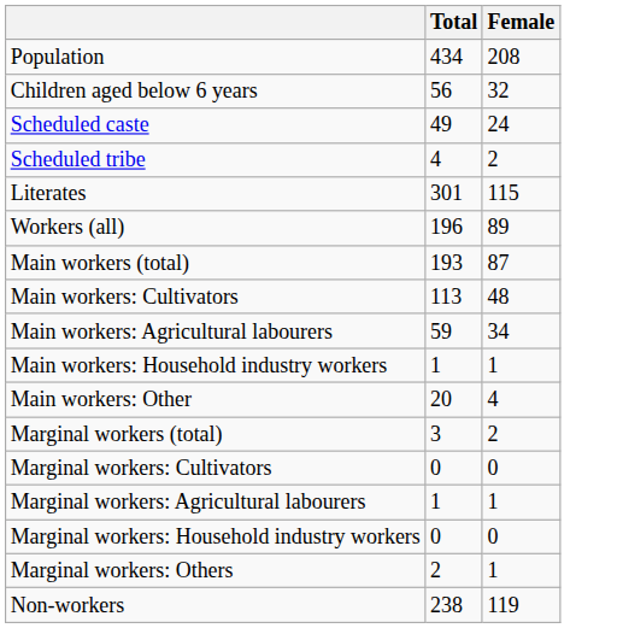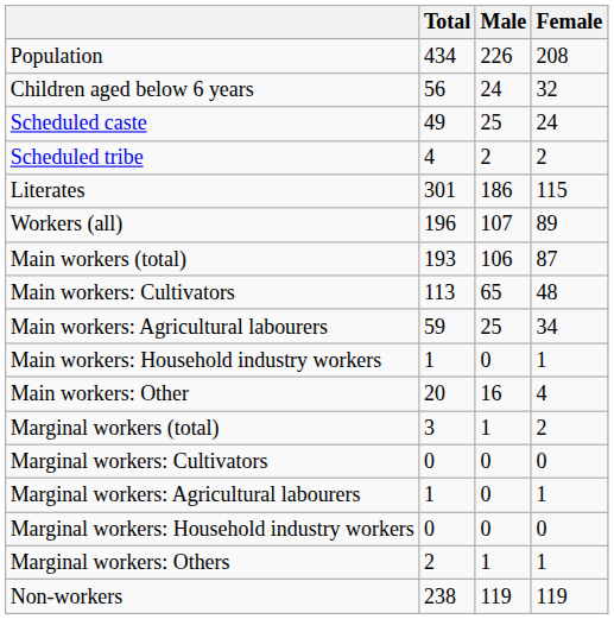+ column: Male | 226 | 24 | 25 | 2 | 186 | 107 | 106 | 65 | 25 | 0 | 16 | 1 | 0 | 0 | 0 | 1 | 119
